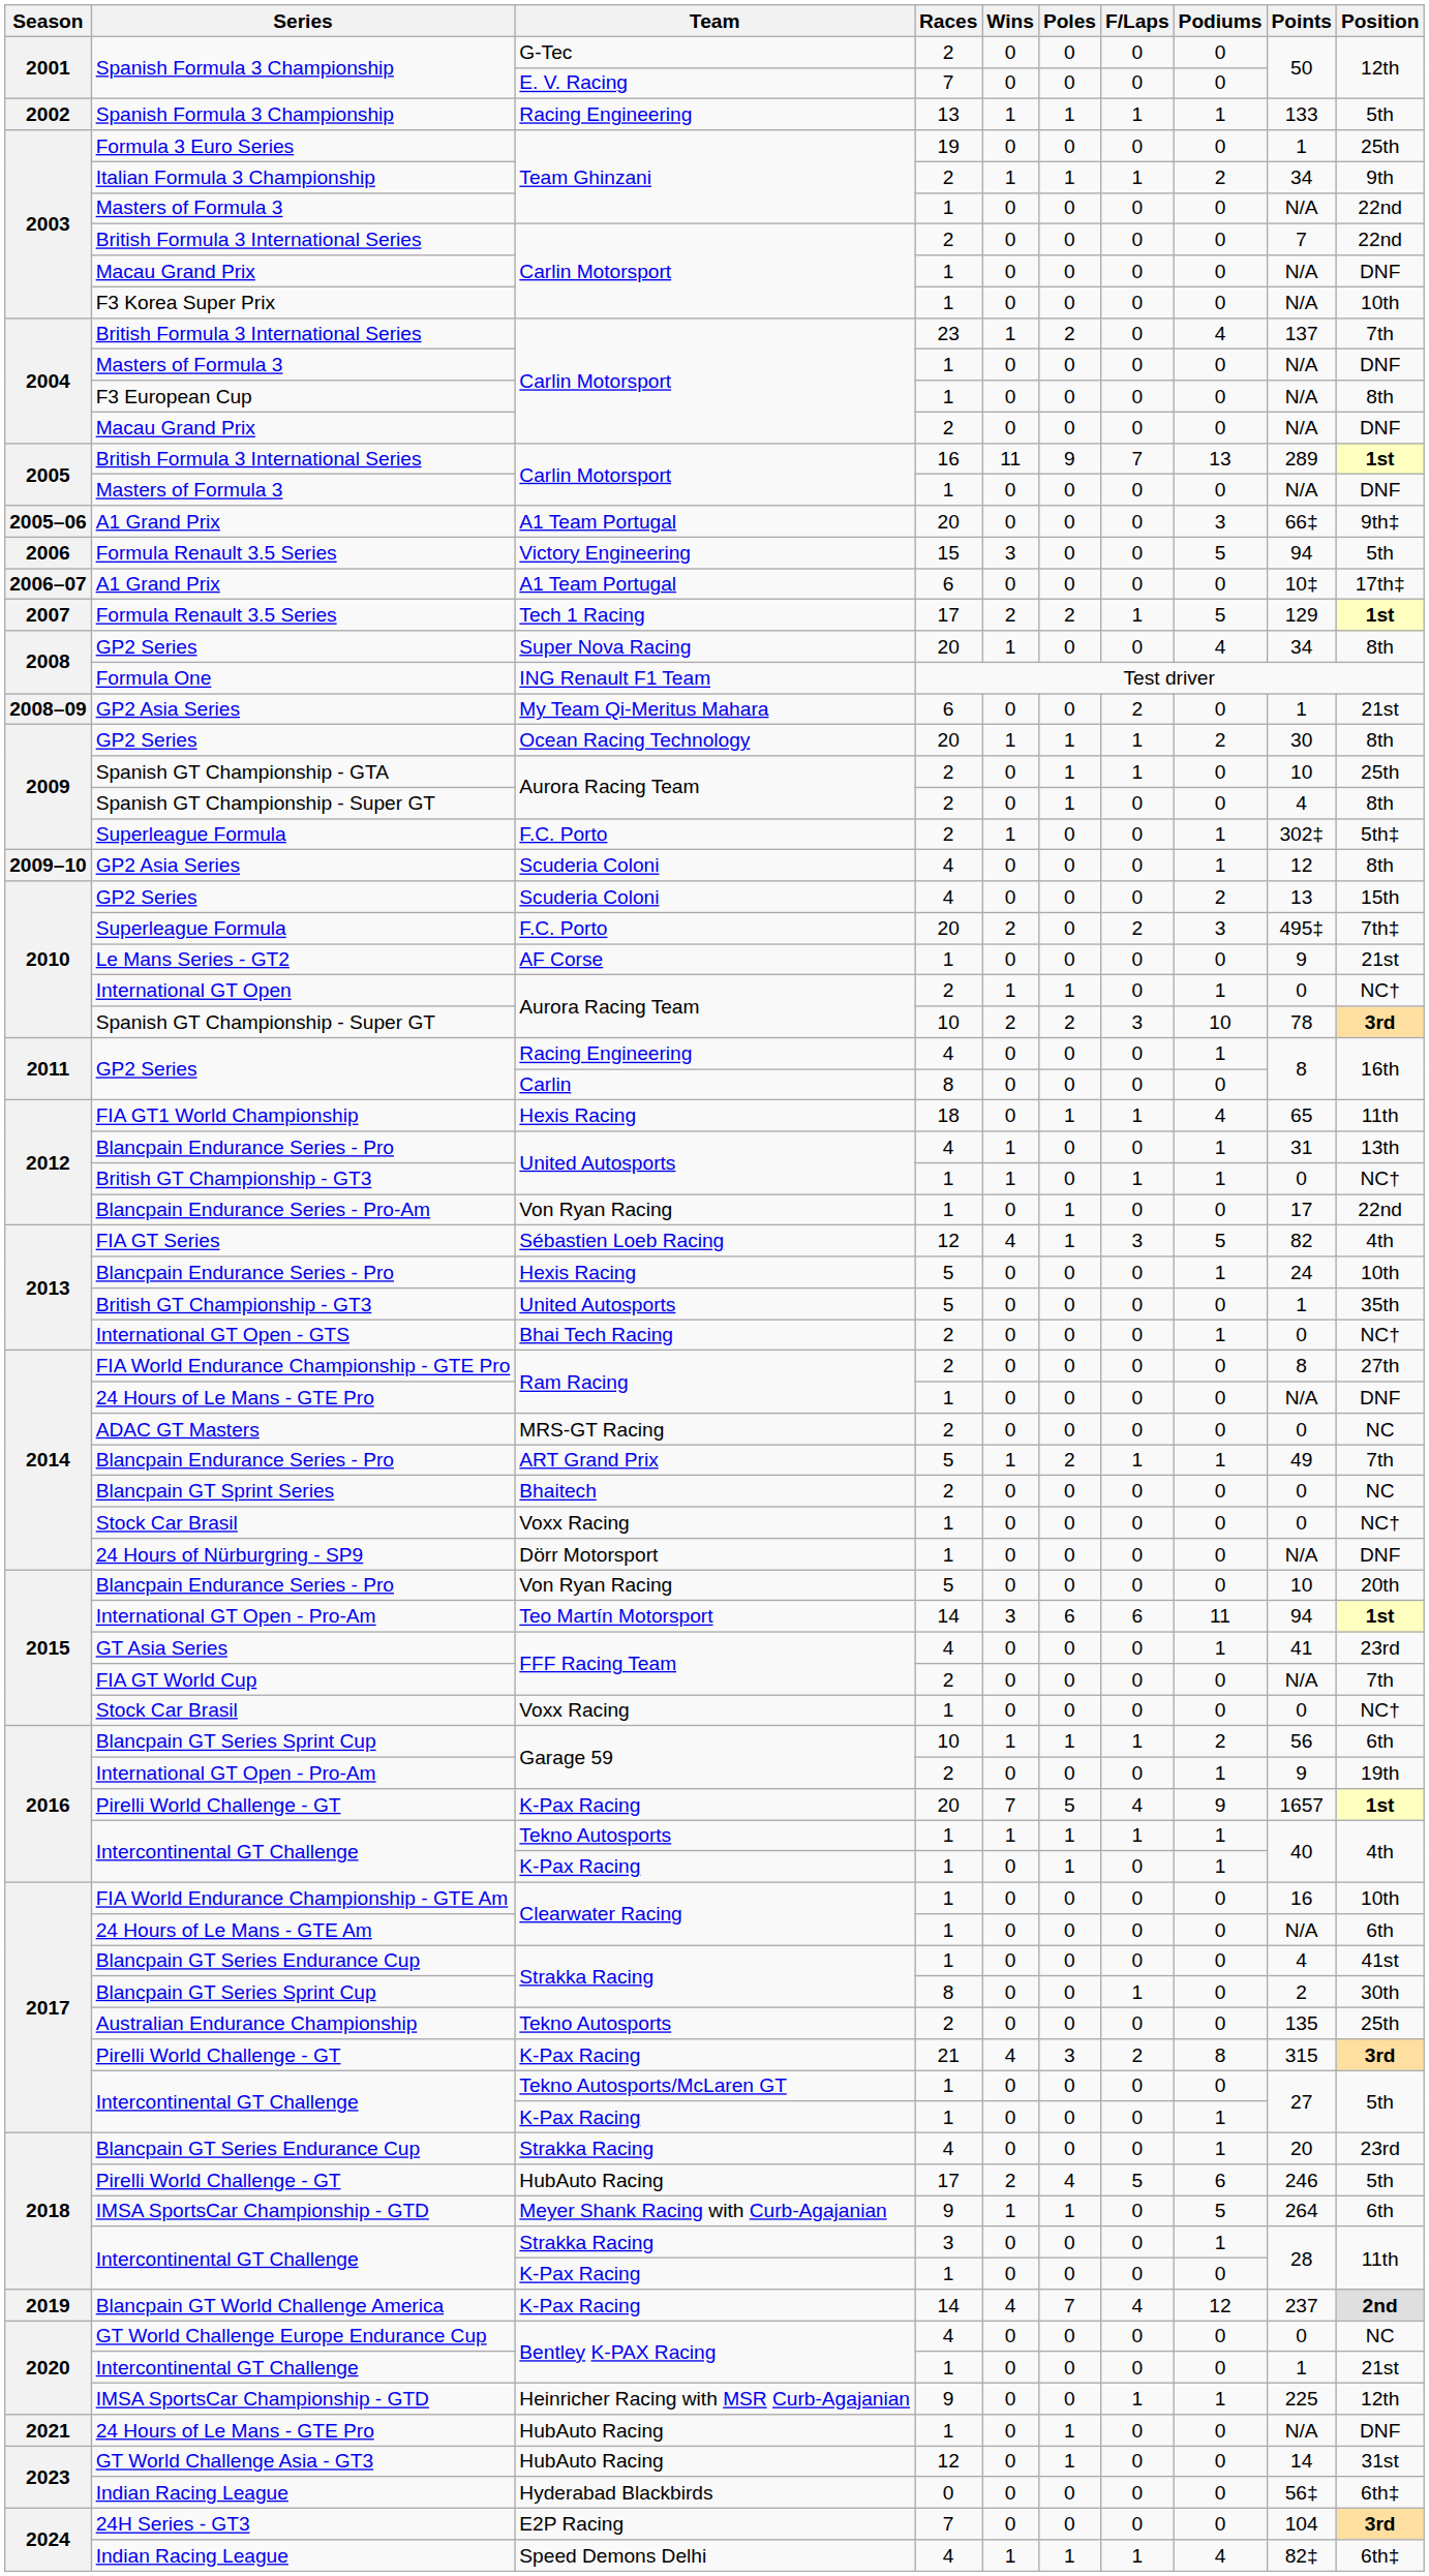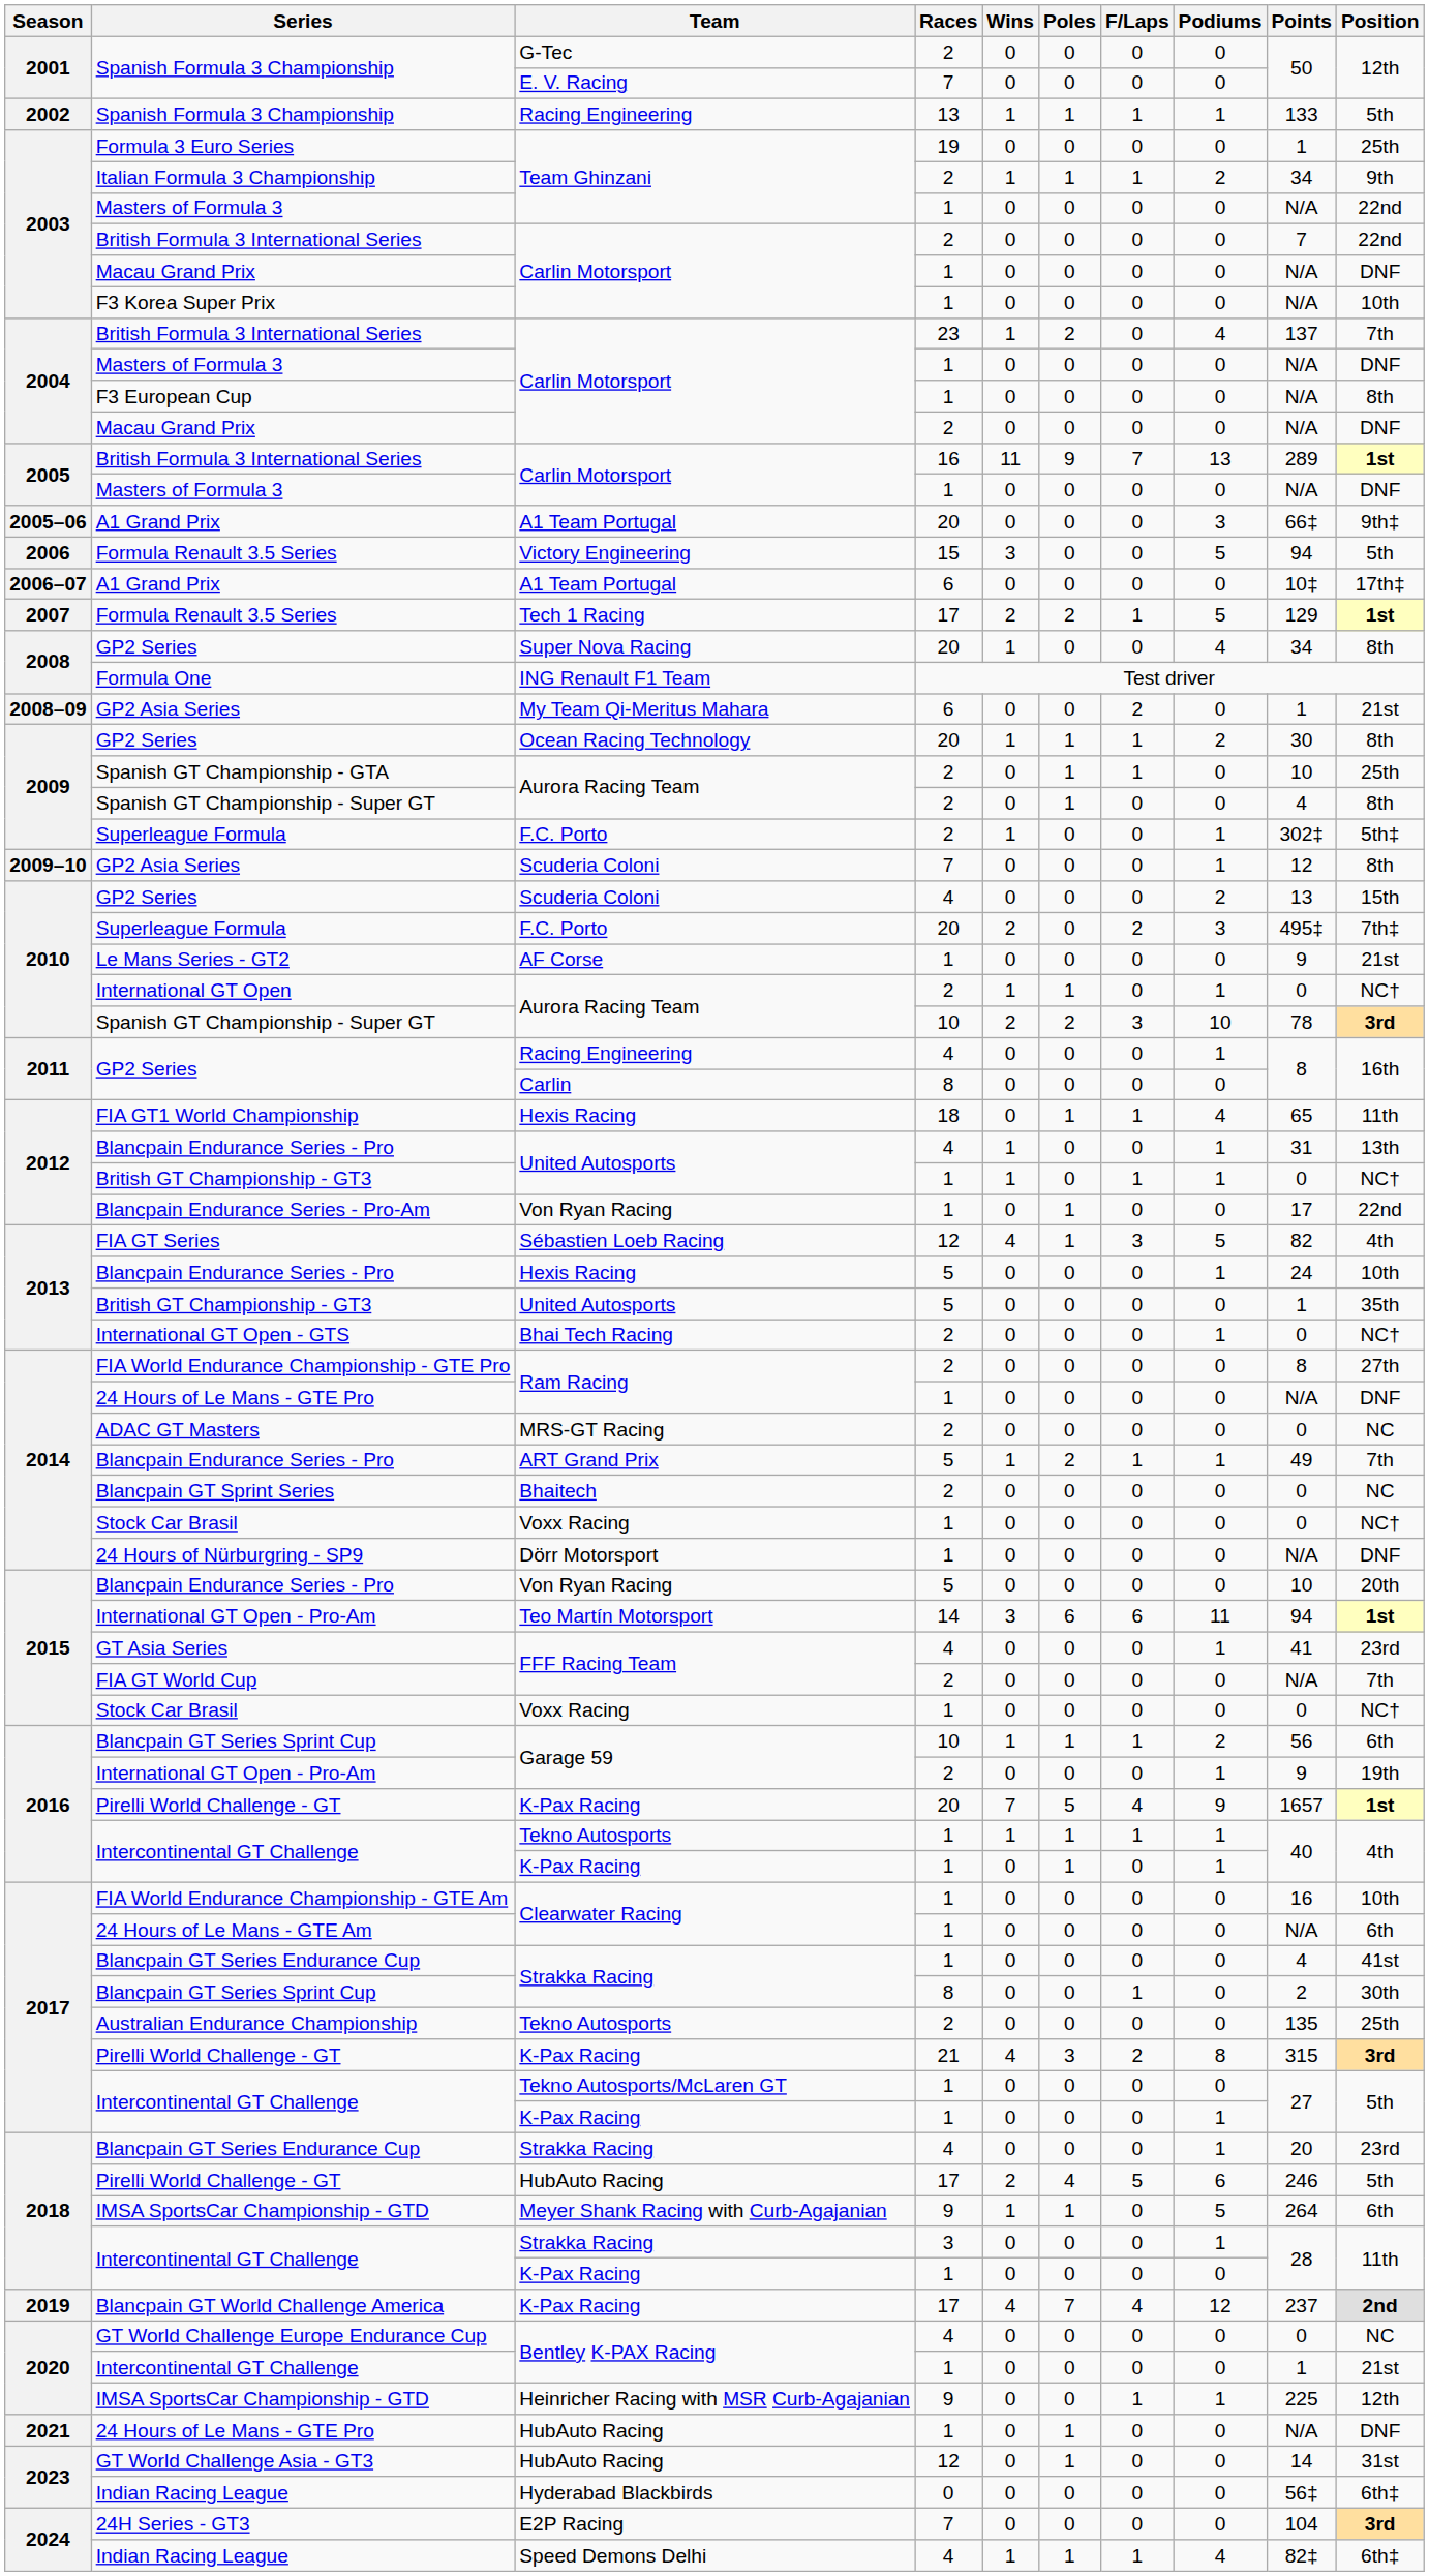2009–10 / GP2 Asia Series | Races: 4 -> 7
Blancpain GT World Challenge America | Races: 14 -> 17
